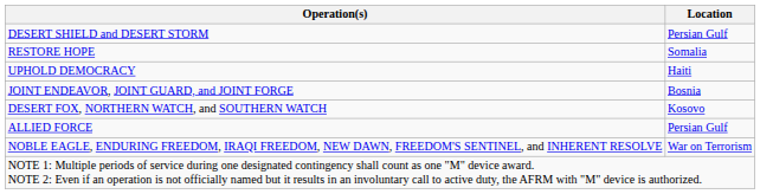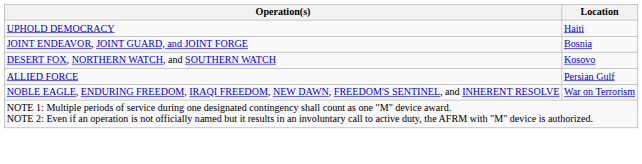- row: DESERT SHIELD and DESERT STORM | Persian Gulf
- row: RESTORE HOPE | Somalia
